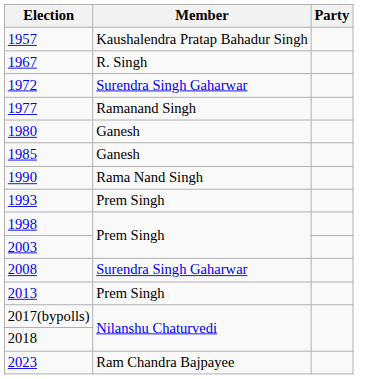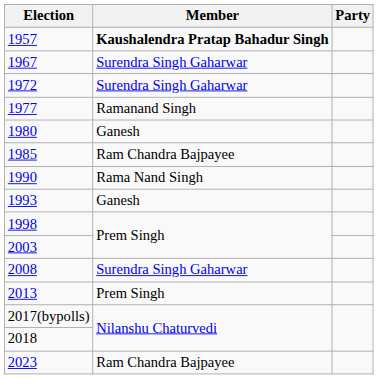1957 | Member: normal -> bold
1967 | Member: R. Singh -> Surendra Singh Gaharwar
1985 | Member: Ganesh -> Ram Chandra Bajpayee
1993 | Member: Prem Singh -> Ganesh
